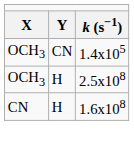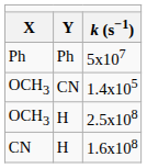+ row: Ph | Ph | 5x107
